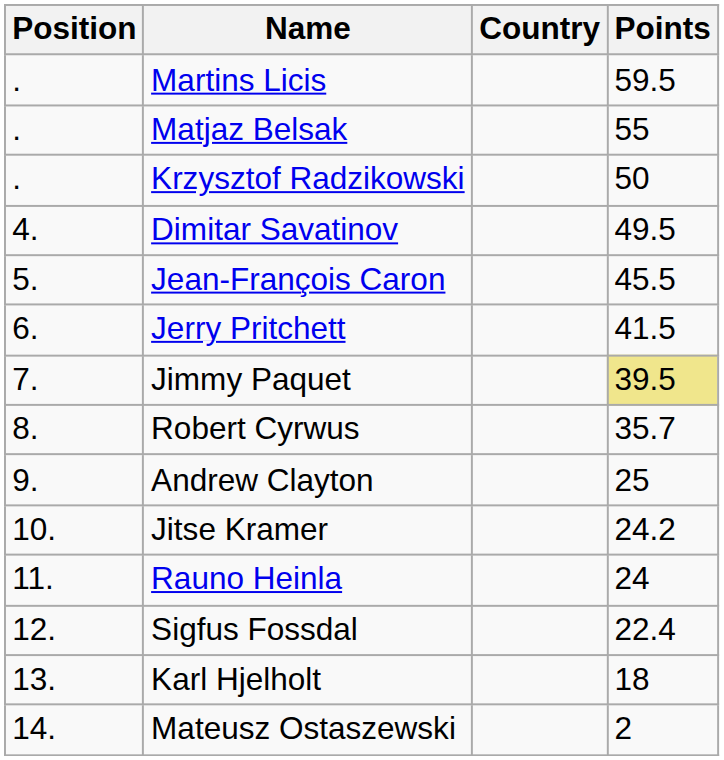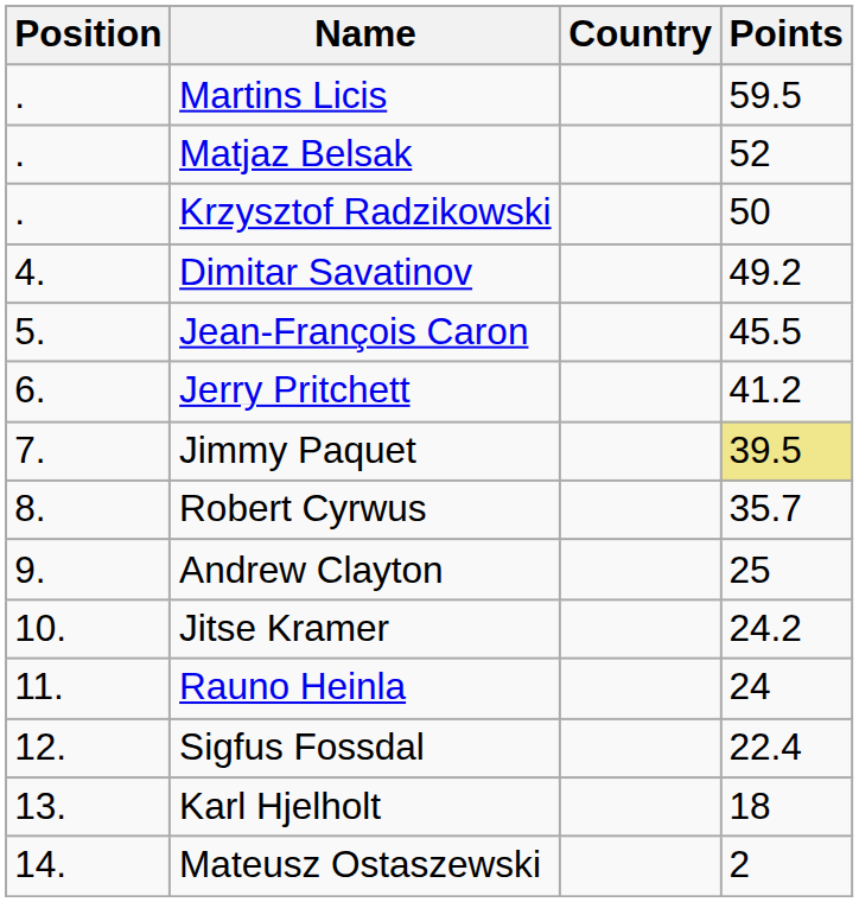Matjaz Belsak | Points: 55 -> 52
Dimitar Savatinov | Points: 49.5 -> 49.2
Jerry Pritchett | Points: 41.5 -> 41.2
